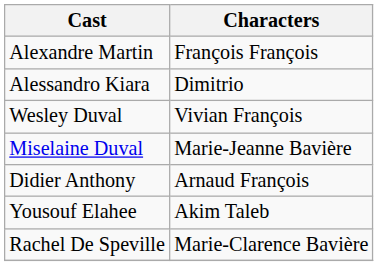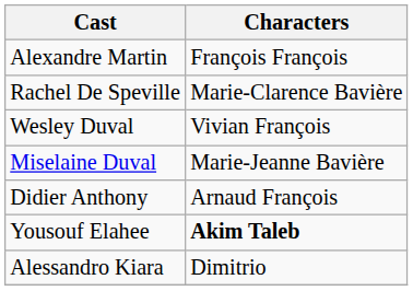rows swapped: Rachel De Speville <-> Alessandro Kiara
Yousouf Elahee | Characters: normal -> bold
